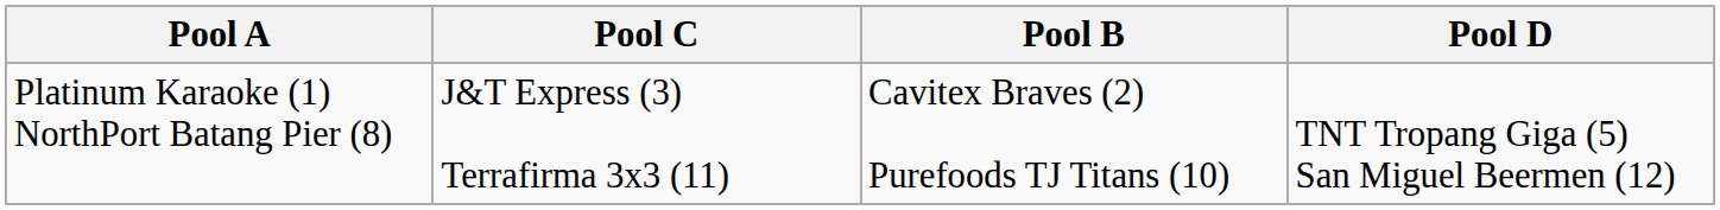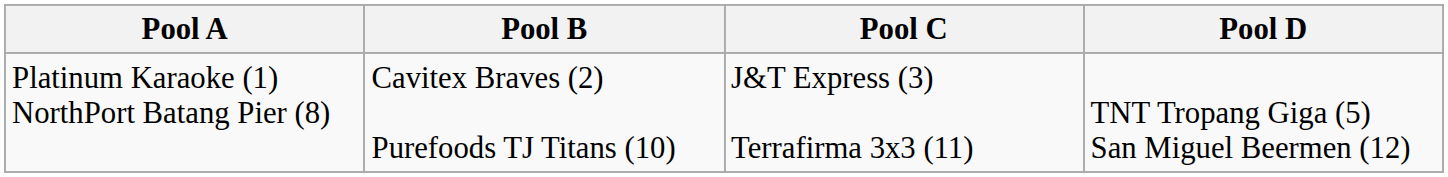columns swapped: Pool B <-> Pool C
